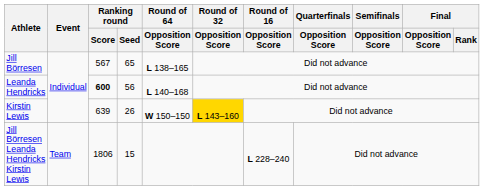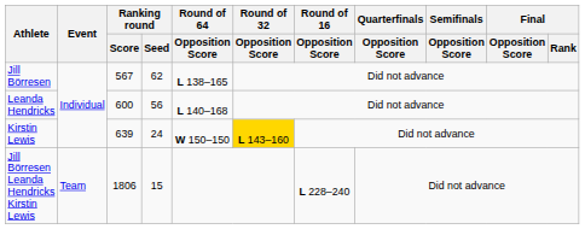Jill Börresen | Ranking round / Seed: 65 -> 62
Leanda Hendricks | Ranking round / Score: bold -> normal
Kirstin Lewis | Ranking round / Seed: 26 -> 24
